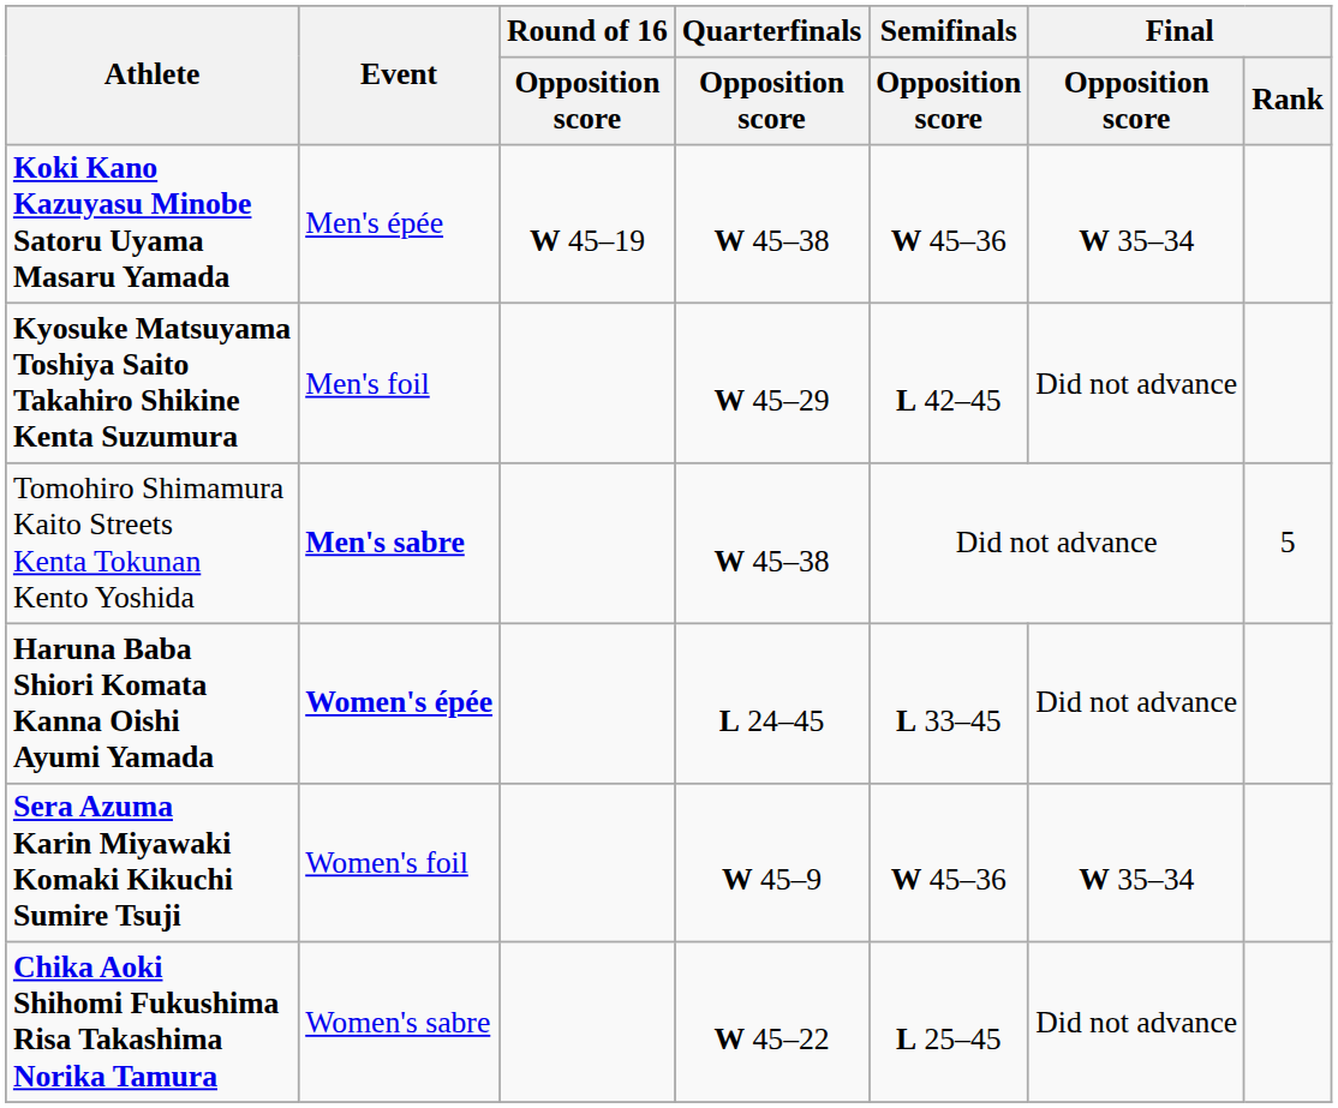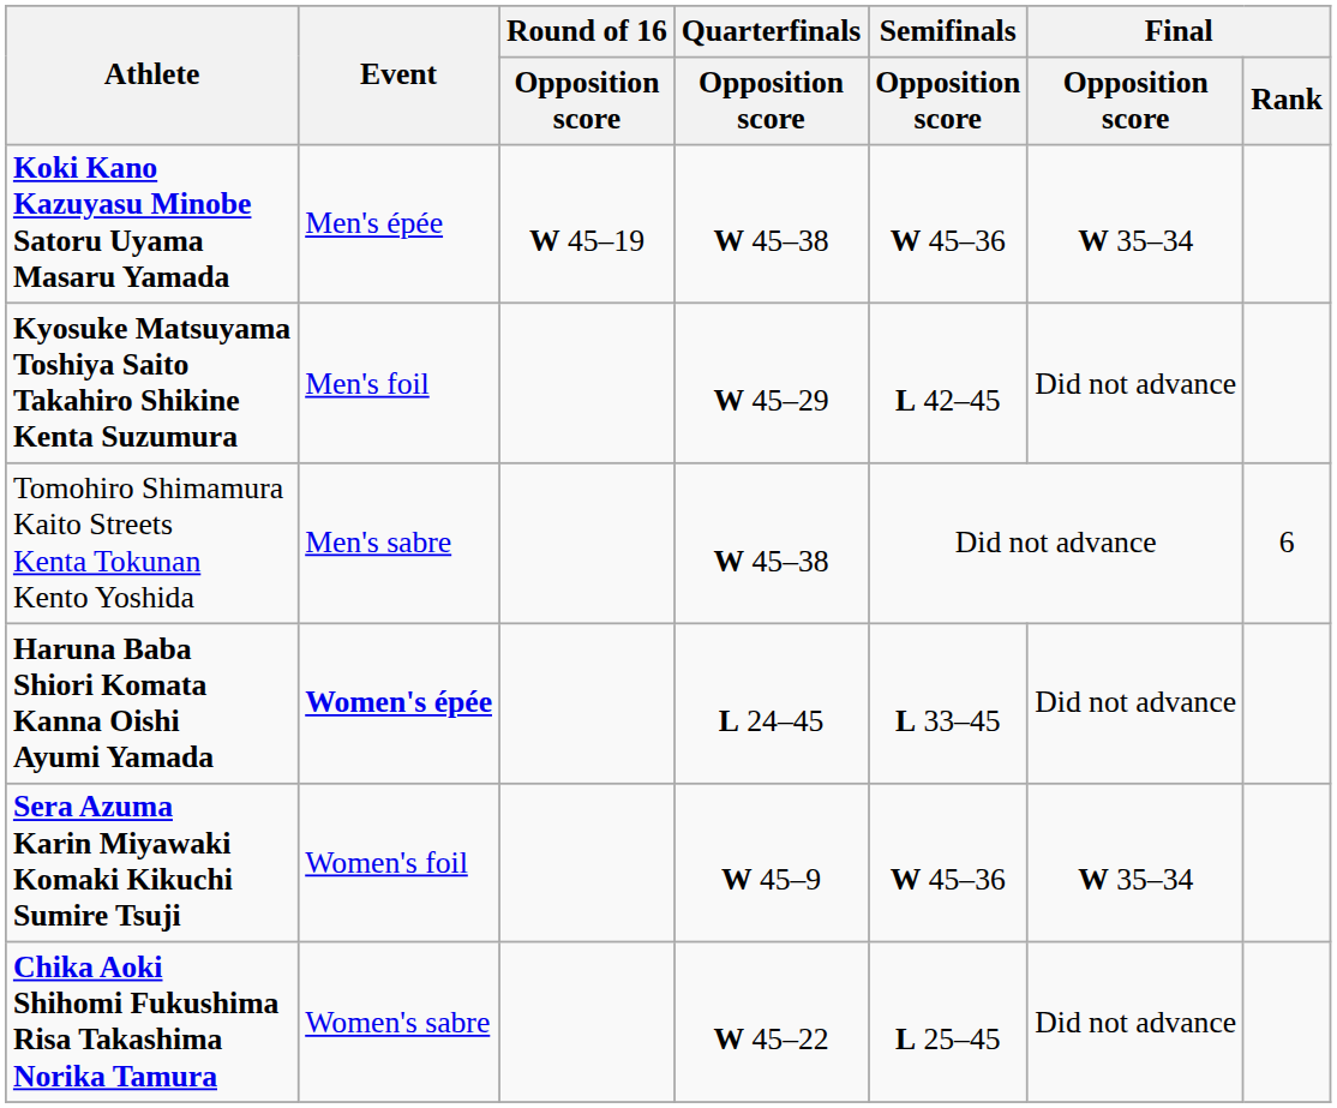Tomohiro Shimamura Kaito Streets Kenta Tokunan Kento Yoshida | Event: bold -> normal
Tomohiro Shimamura Kaito Streets Kenta Tokunan Kento Yoshida | Final / Rank: 5 -> 6
